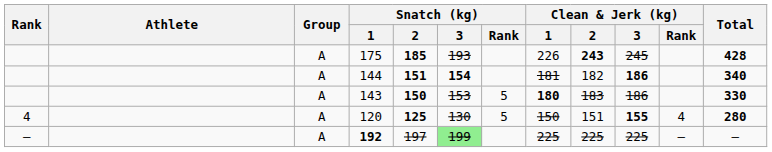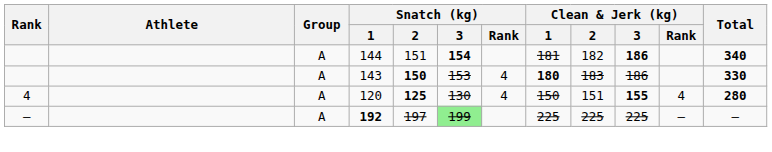- row: A | 175 | 185 | 193 | 226 | 243 | 245 | 428
144 | Snatch (kg) / 2: bold -> normal
143 | Snatch (kg) / Rank: 5 -> 4
120 | Snatch (kg) / Rank: 5 -> 4
